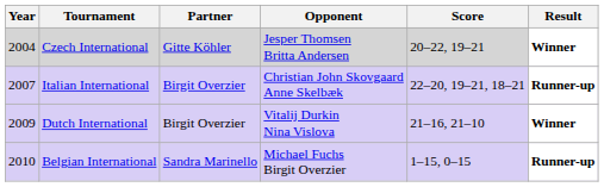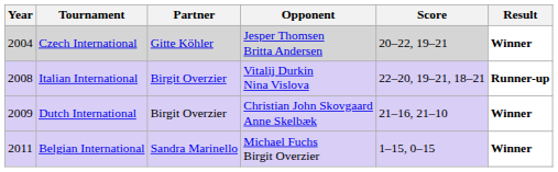Italian International | Year: 2007 -> 2008
Italian International | Opponent: Christian John Skovgaard Anne Skelbæk -> Vitalij Durkin Nina Vislova
Dutch International | Opponent: Vitalij Durkin Nina Vislova -> Christian John Skovgaard Anne Skelbæk
Belgian International | Year: 2010 -> 2011
Belgian International | Result: Runner-up -> Winner
